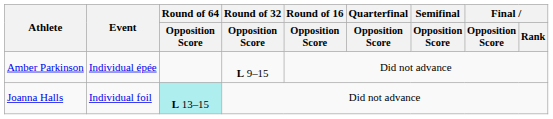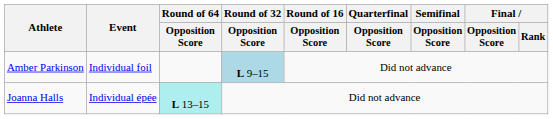Amber Parkinson | Event: Individual épée -> Individual foil
Amber Parkinson | Round of 32 / Opposition Score: no background -> lightblue background
Joanna Halls | Event: Individual foil -> Individual épée
